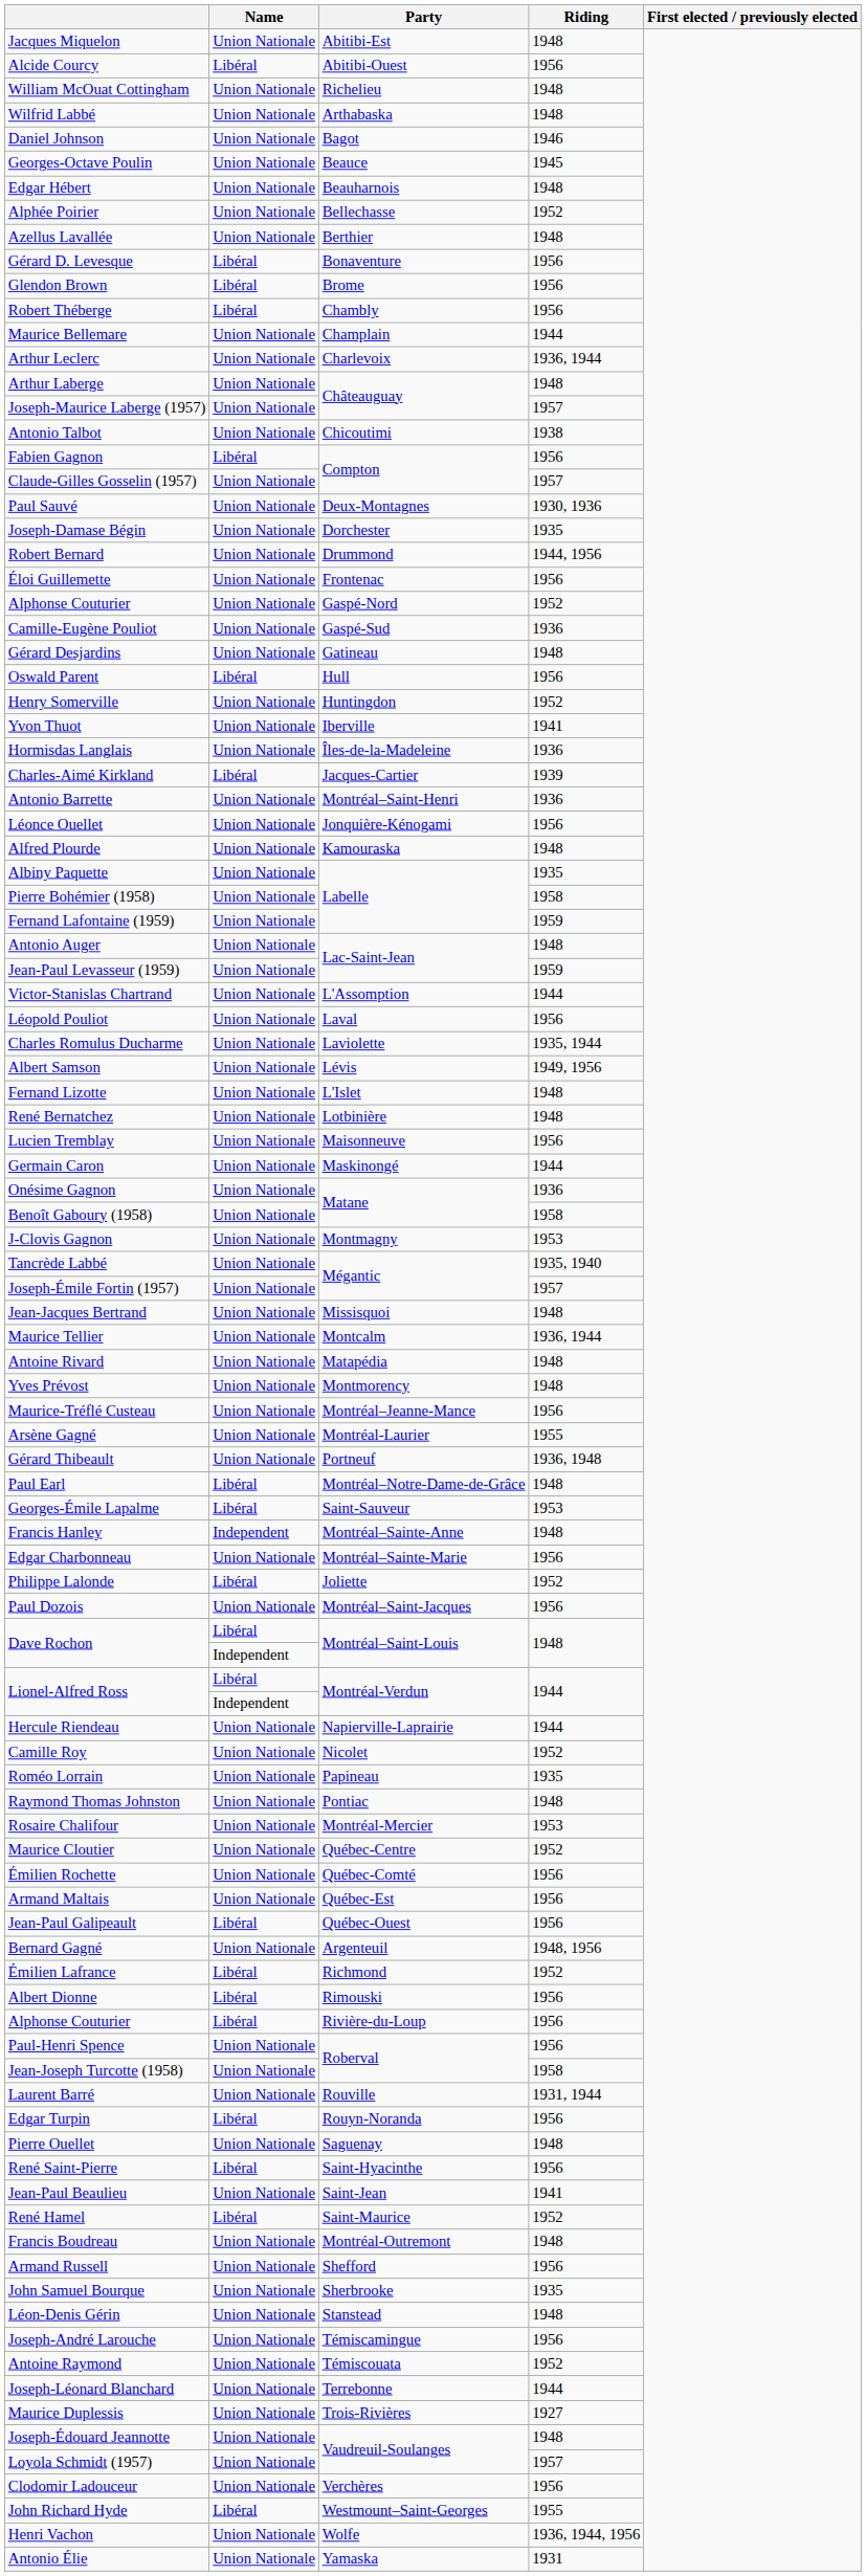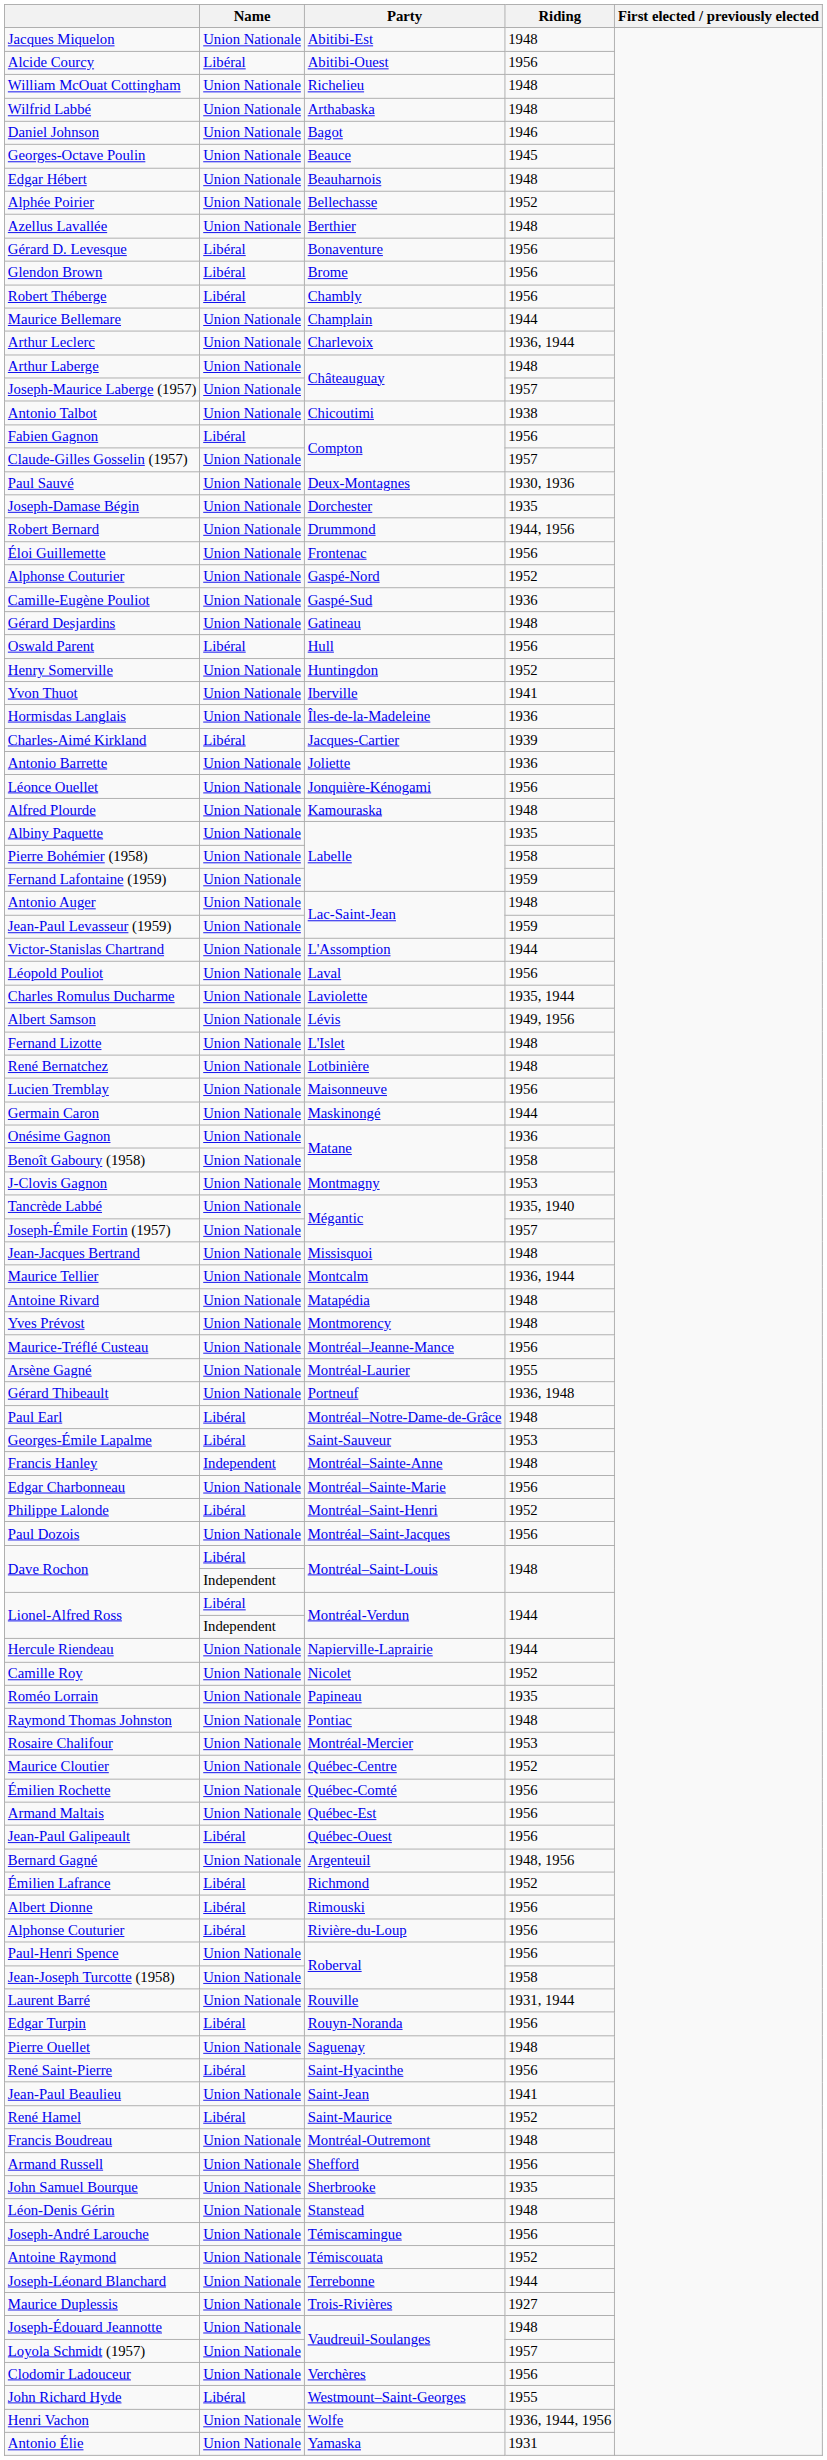Antonio Barrette | Party: Montréal–Saint-Henri -> Joliette
Philippe Lalonde | Party: Joliette -> Montréal–Saint-Henri
